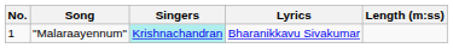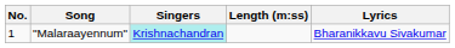columns swapped: Lyrics <-> Length (m:ss)
